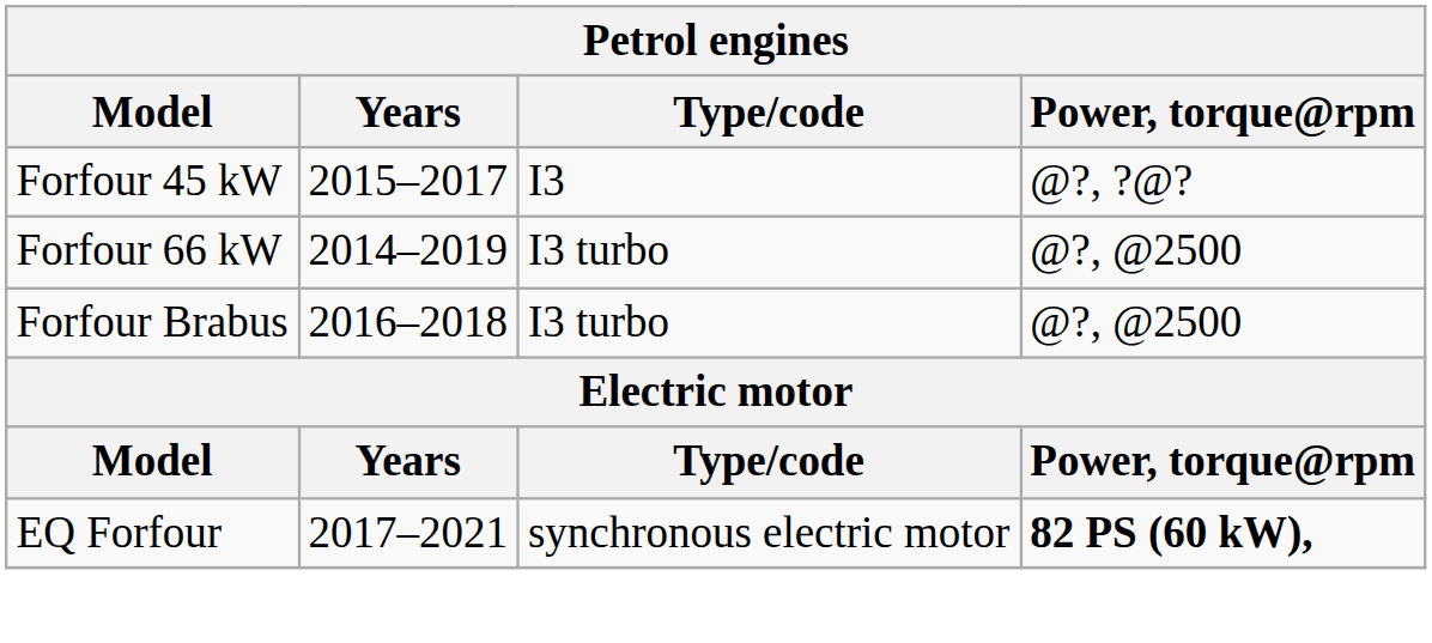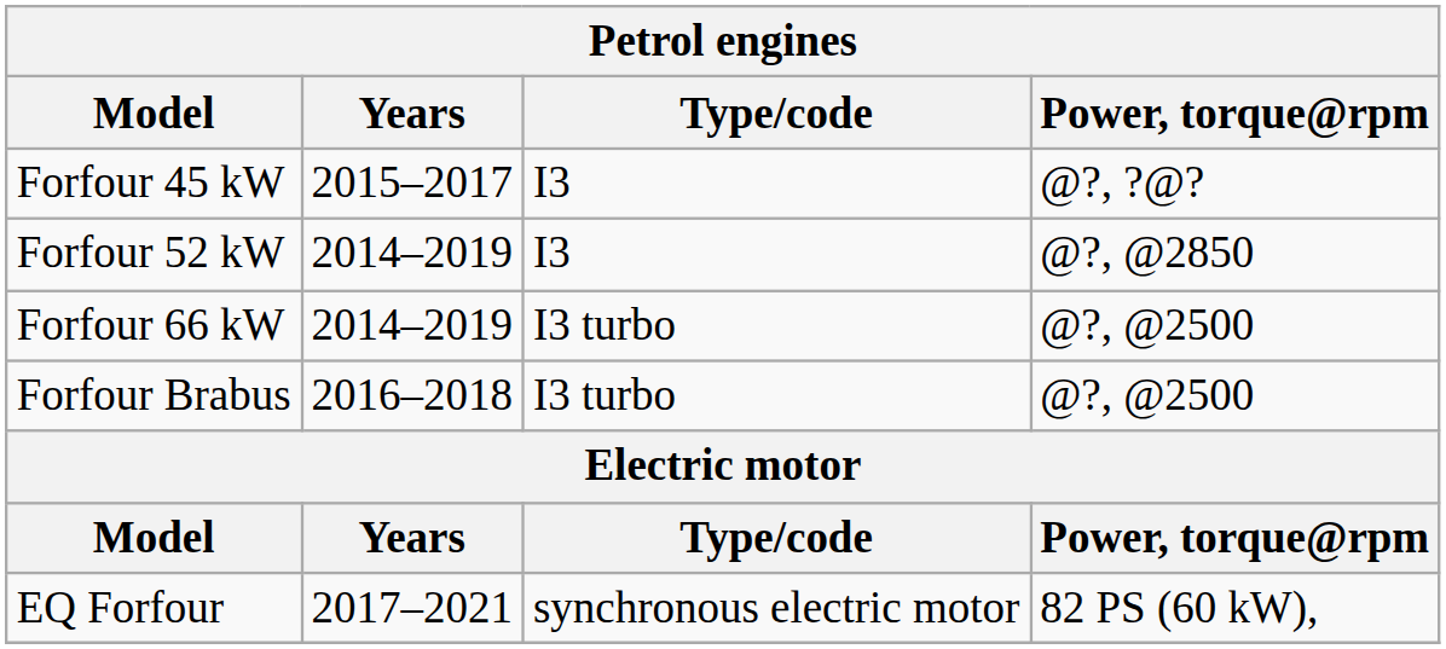+ row: Forfour 52 kW | 2014–2019 | I3 | @?, @2850
EQ Forfour | Power, torque@rpm: bold -> normal
